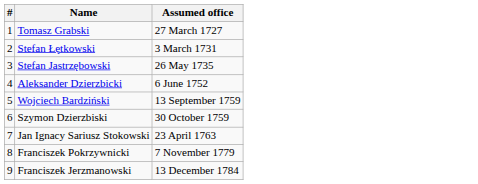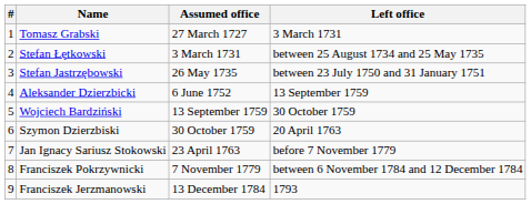+ column: Left office | 3 March 1731 | between 25 August 1734 and 25 May 1735 | between 23 July 1750 and 31 January 1751 | 13 September 1759 | 30 October 1759 | 20 April 1763 | before 7 November 1779 | between 6 November 1784 and 12 December 1784 | 1793
